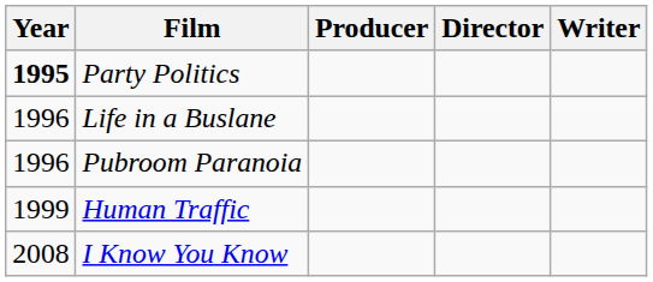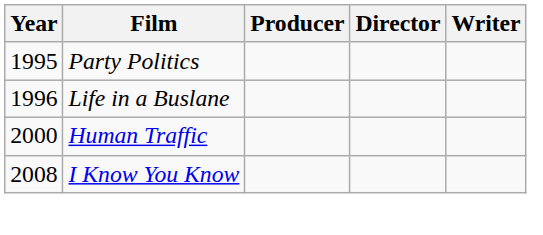Party Politics | Year: bold -> normal
- row: 1996 | Pubroom Paranoia
Human Traffic | Year: 1999 -> 2000
